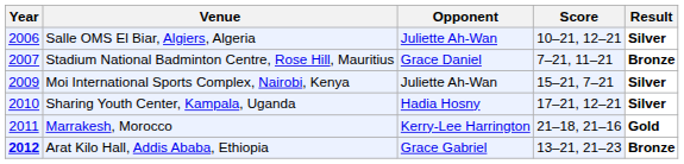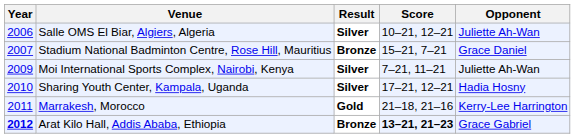columns swapped: Opponent <-> Result
Stadium National Badminton Centre, Rose Hill, Mauritius | Score: 7–21, 11–21 -> 15–21, 7–21
Moi International Sports Complex, Nairobi, Kenya | Score: 15–21, 7–21 -> 7–21, 11–21
Arat Kilo Hall, Addis Ababa, Ethiopia | Score: normal -> bold
